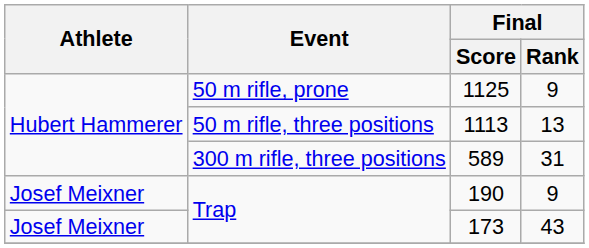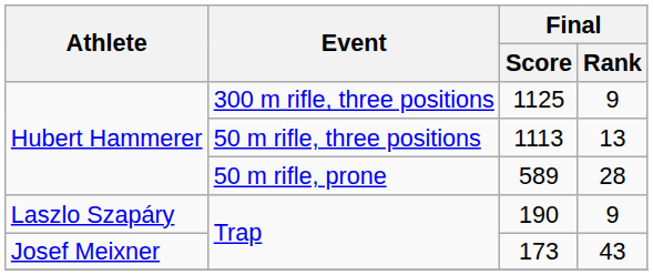1125 | Event: 50 m rifle, prone -> 300 m rifle, three positions
589 | Event: 300 m rifle, three positions -> 50 m rifle, prone
589 | Final / Rank: 31 -> 28
190 | Athlete: Josef Meixner -> Laszlo Szapáry
